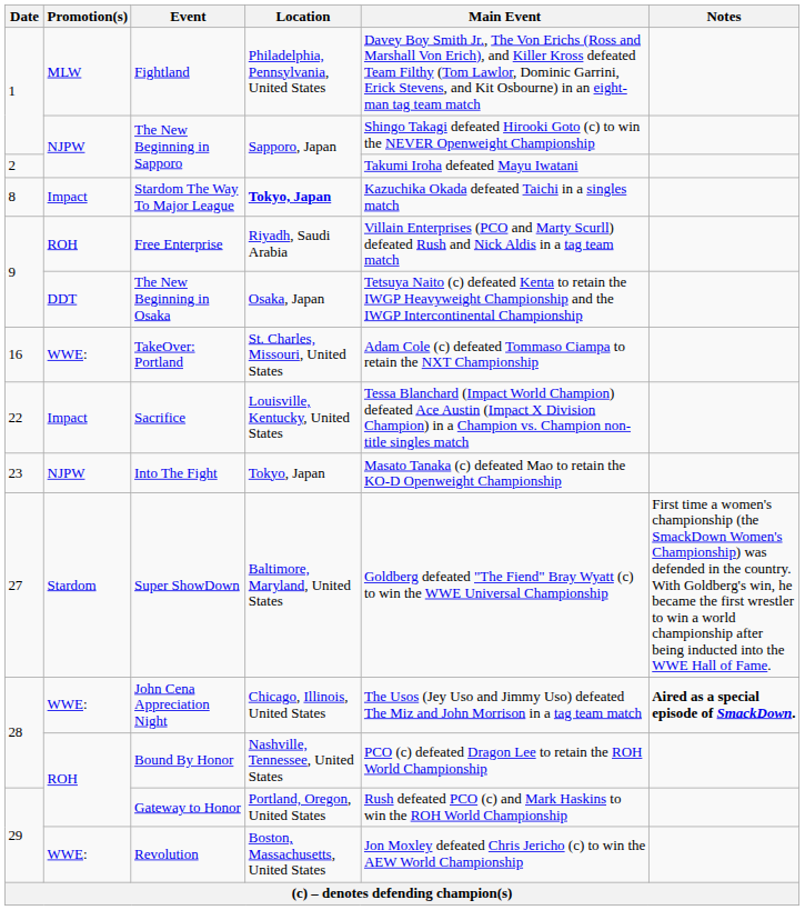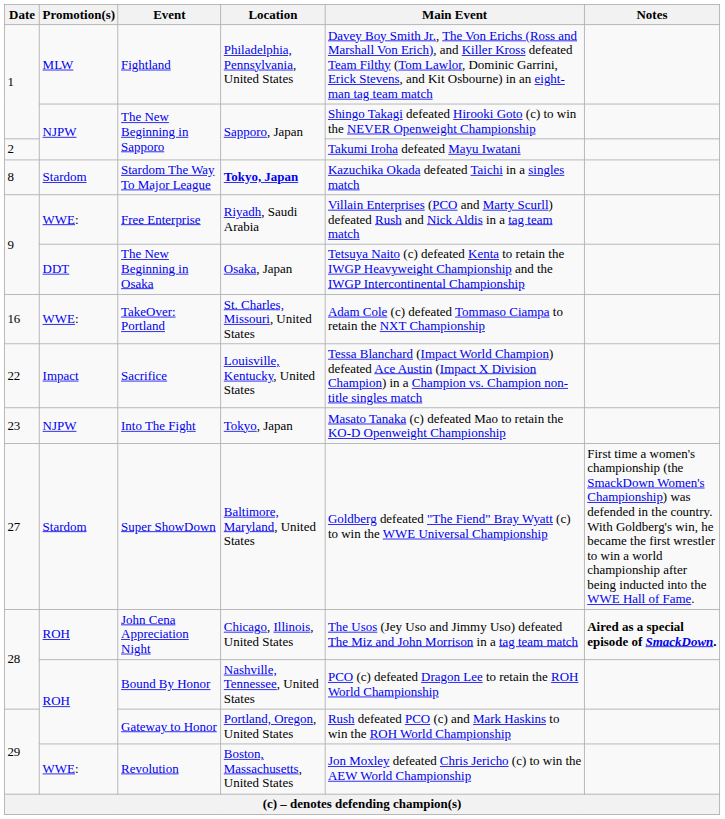Stardom The Way To Major League | Promotion(s): Impact -> Stardom
Free Enterprise | Promotion(s): ROH -> WWE:
John Cena Appreciation Night | Promotion(s): WWE: -> ROH
